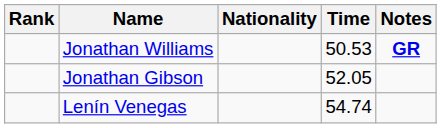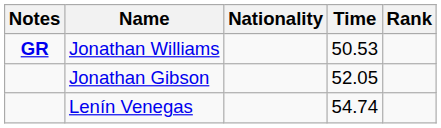columns swapped: Rank <-> Notes
